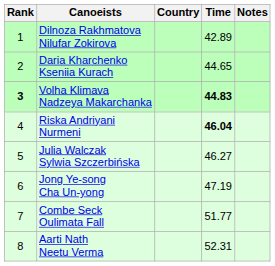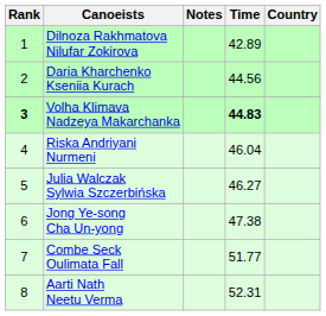columns swapped: Country <-> Notes
Daria Kharchenko Kseniia Kurach | Time: 44.65 -> 44.56
Riska Andriyani Nurmeni | Time: bold -> normal
Jong Ye-song Cha Un-yong | Time: 47.19 -> 47.38
